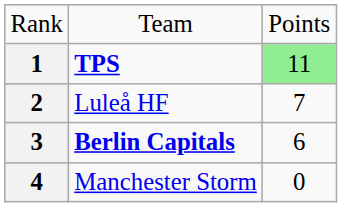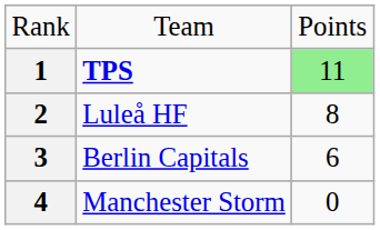2 | column 3: 7 -> 8
3 | column 2: bold -> normal
